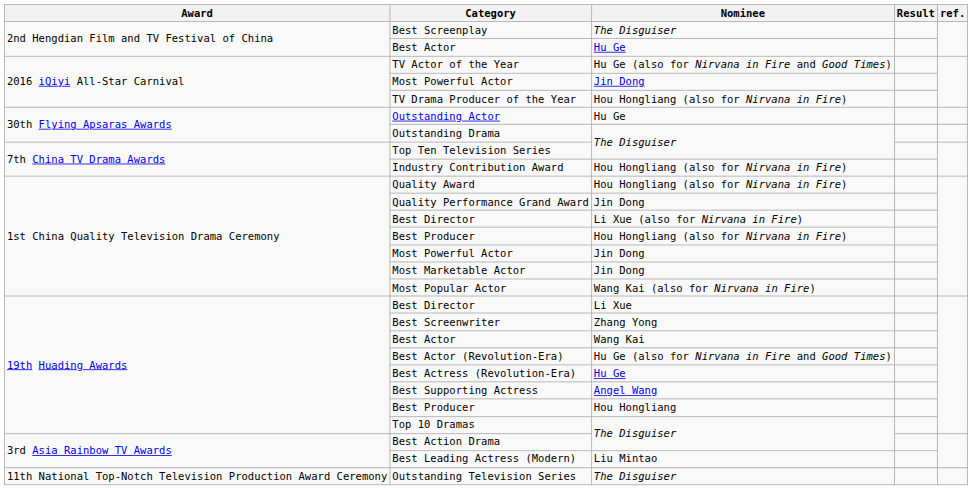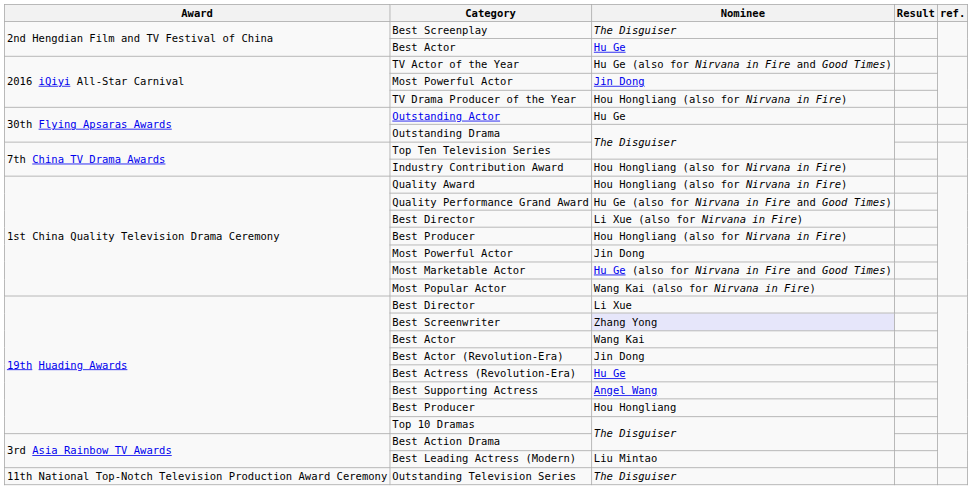Quality Performance Grand Award | Nominee: Jin Dong -> Hu Ge (also for Nirvana in Fire and Good Times)
Most Marketable Actor | Nominee: Jin Dong -> Hu Ge (also for Nirvana in Fire and Good Times)
Best Screenwriter | Nominee: no background -> lavender background
Best Actor (Revolution-Era) | Nominee: Hu Ge (also for Nirvana in Fire and Good Times) -> Jin Dong
